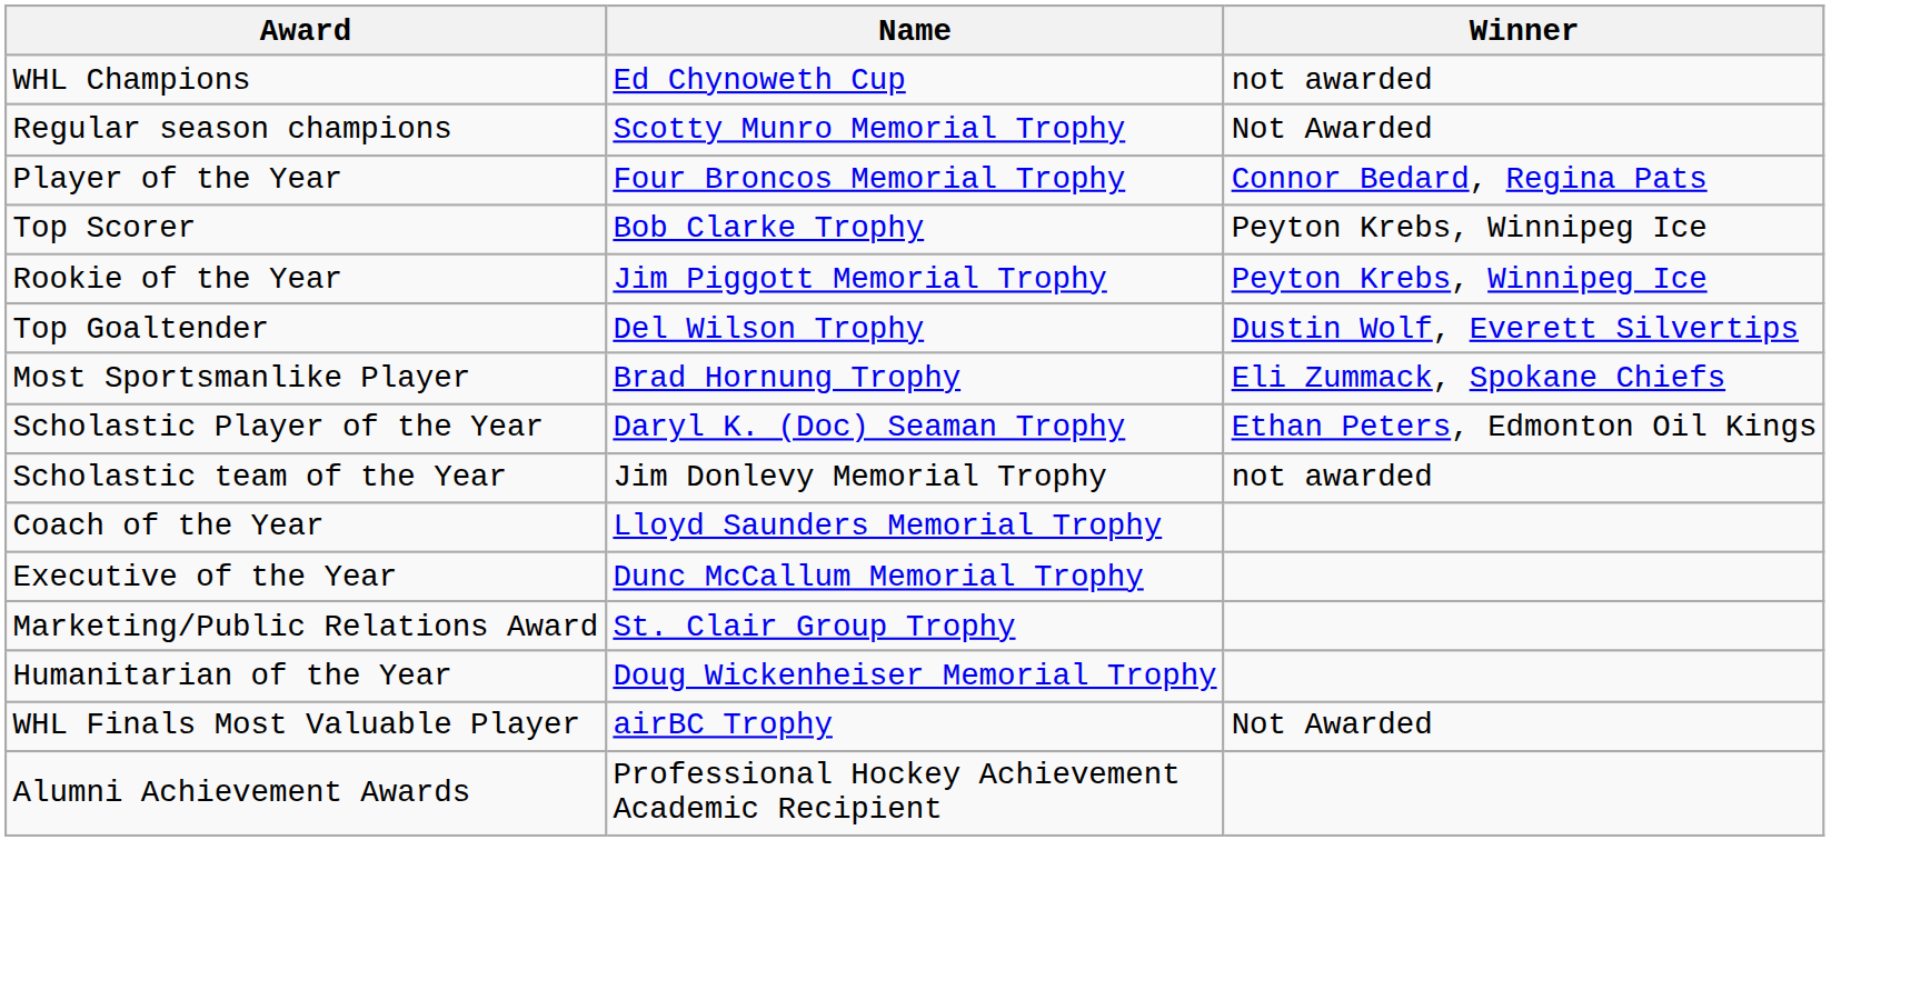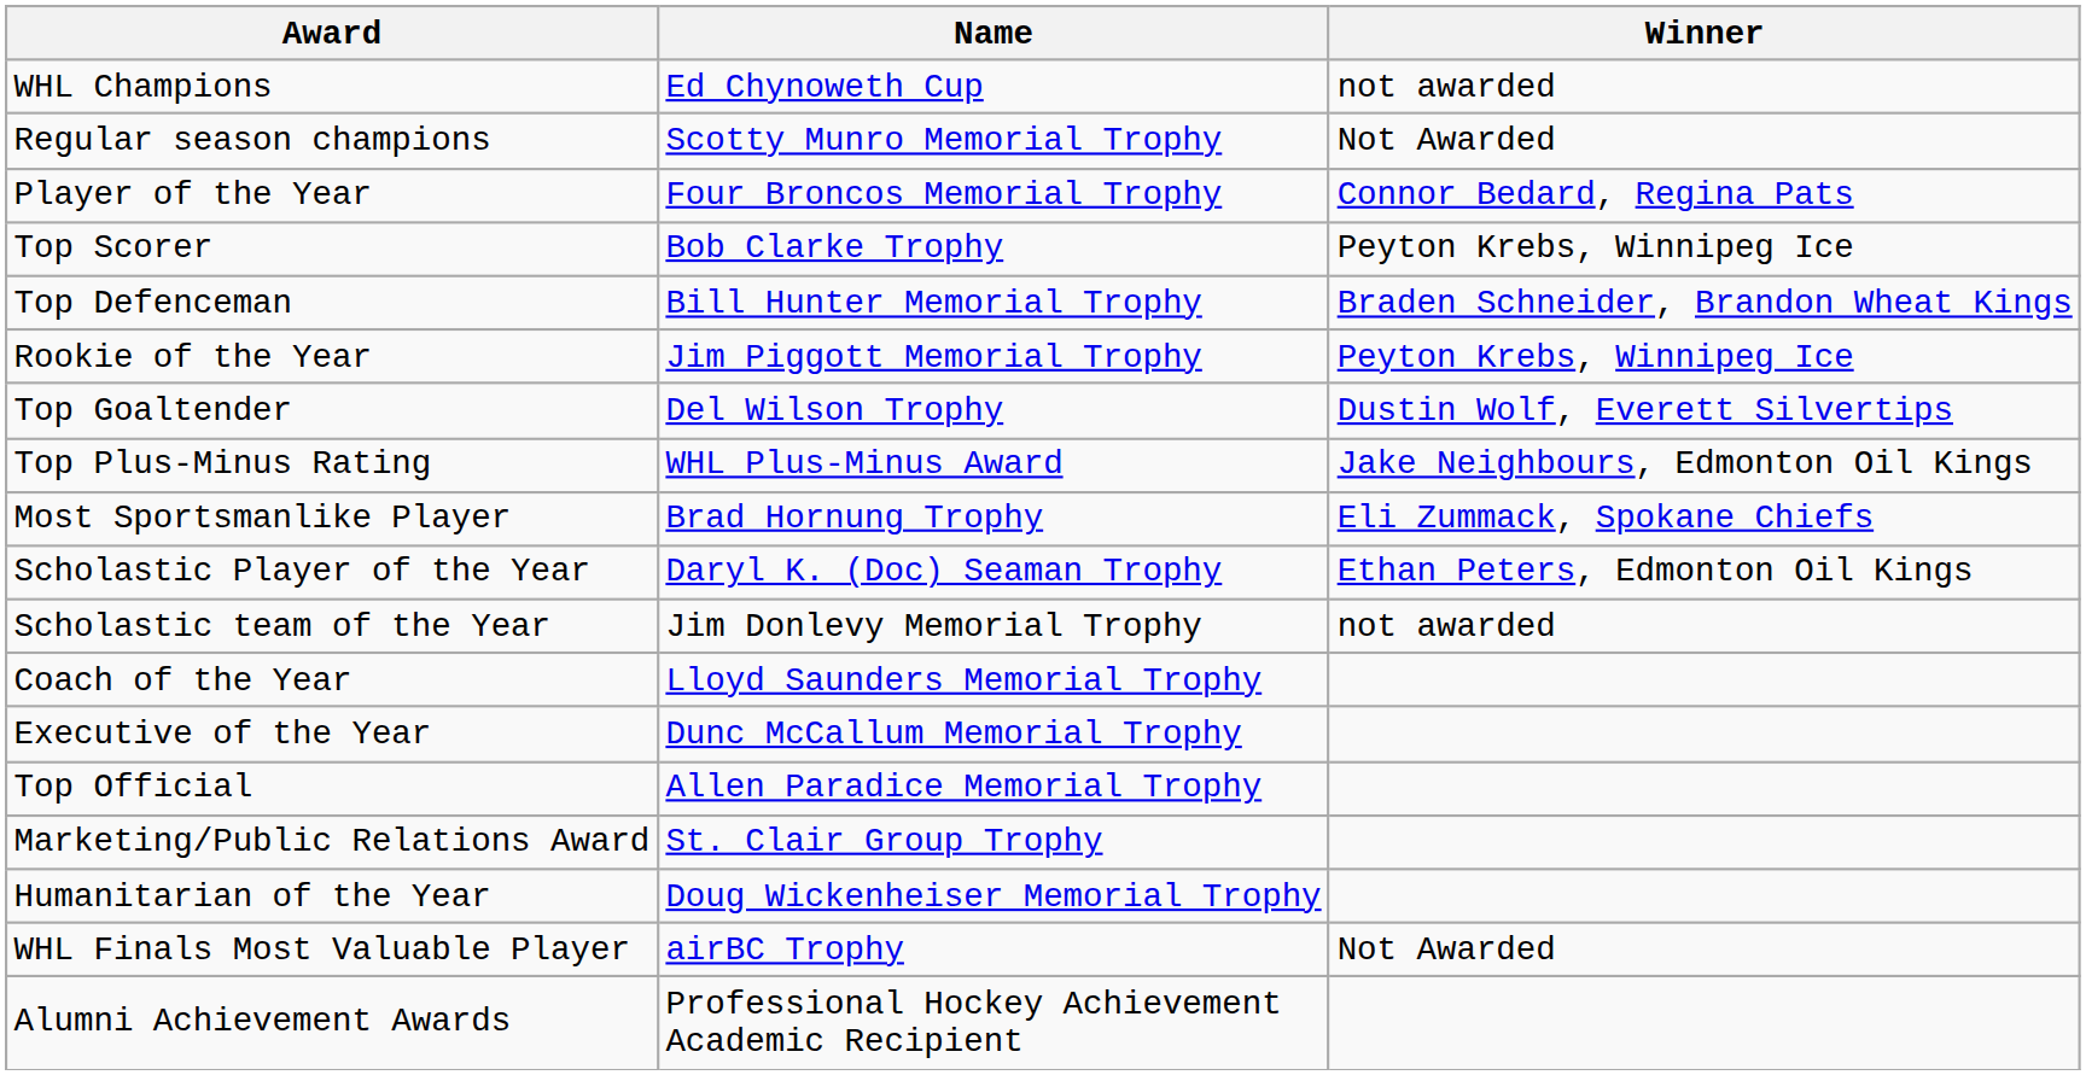+ row: Top Defenceman | Bill Hunter Memorial Trophy | Braden Schneider, Brandon Wheat Kings
+ row: Top Plus-Minus Rating | WHL Plus-Minus Award | Jake Neighbours, Edmonton Oil Kings
+ row: Top Official | Allen Paradice Memorial Trophy
